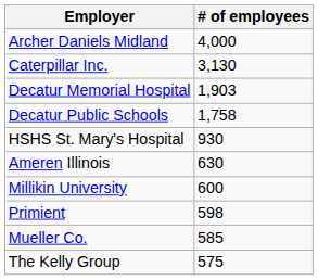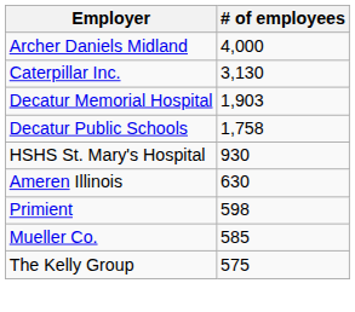- row: Millikin University | 600
